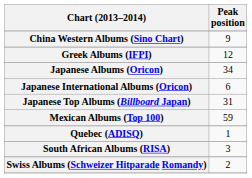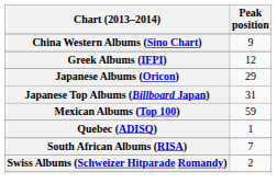Japanese Albums (Oricon) | Peak position: 34 -> 29
- row: Japanese International Albums (Oricon) | 6
South African Albums (RISA) | Peak position: 3 -> 7
